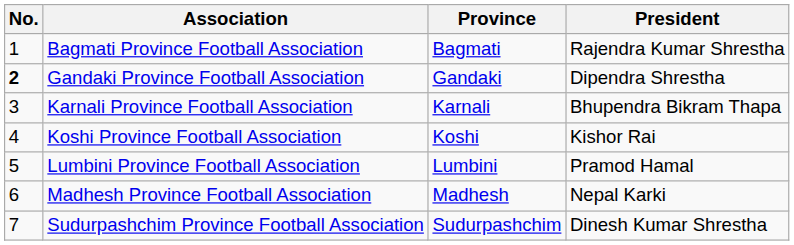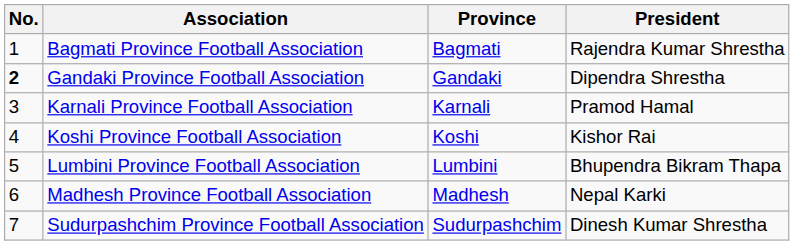Karnali Province Football Association | President: Bhupendra Bikram Thapa -> Pramod Hamal
Lumbini Province Football Association | President: Pramod Hamal -> Bhupendra Bikram Thapa
